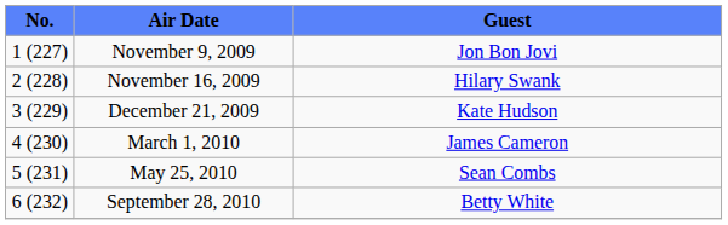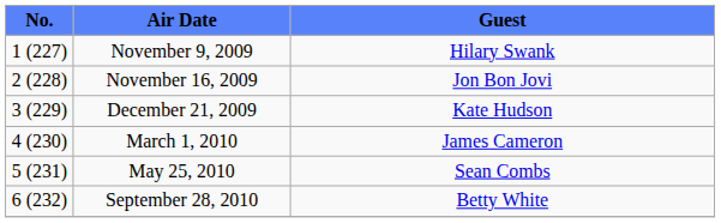November 9, 2009 | Guest: Jon Bon Jovi -> Hilary Swank
November 16, 2009 | Guest: Hilary Swank -> Jon Bon Jovi
